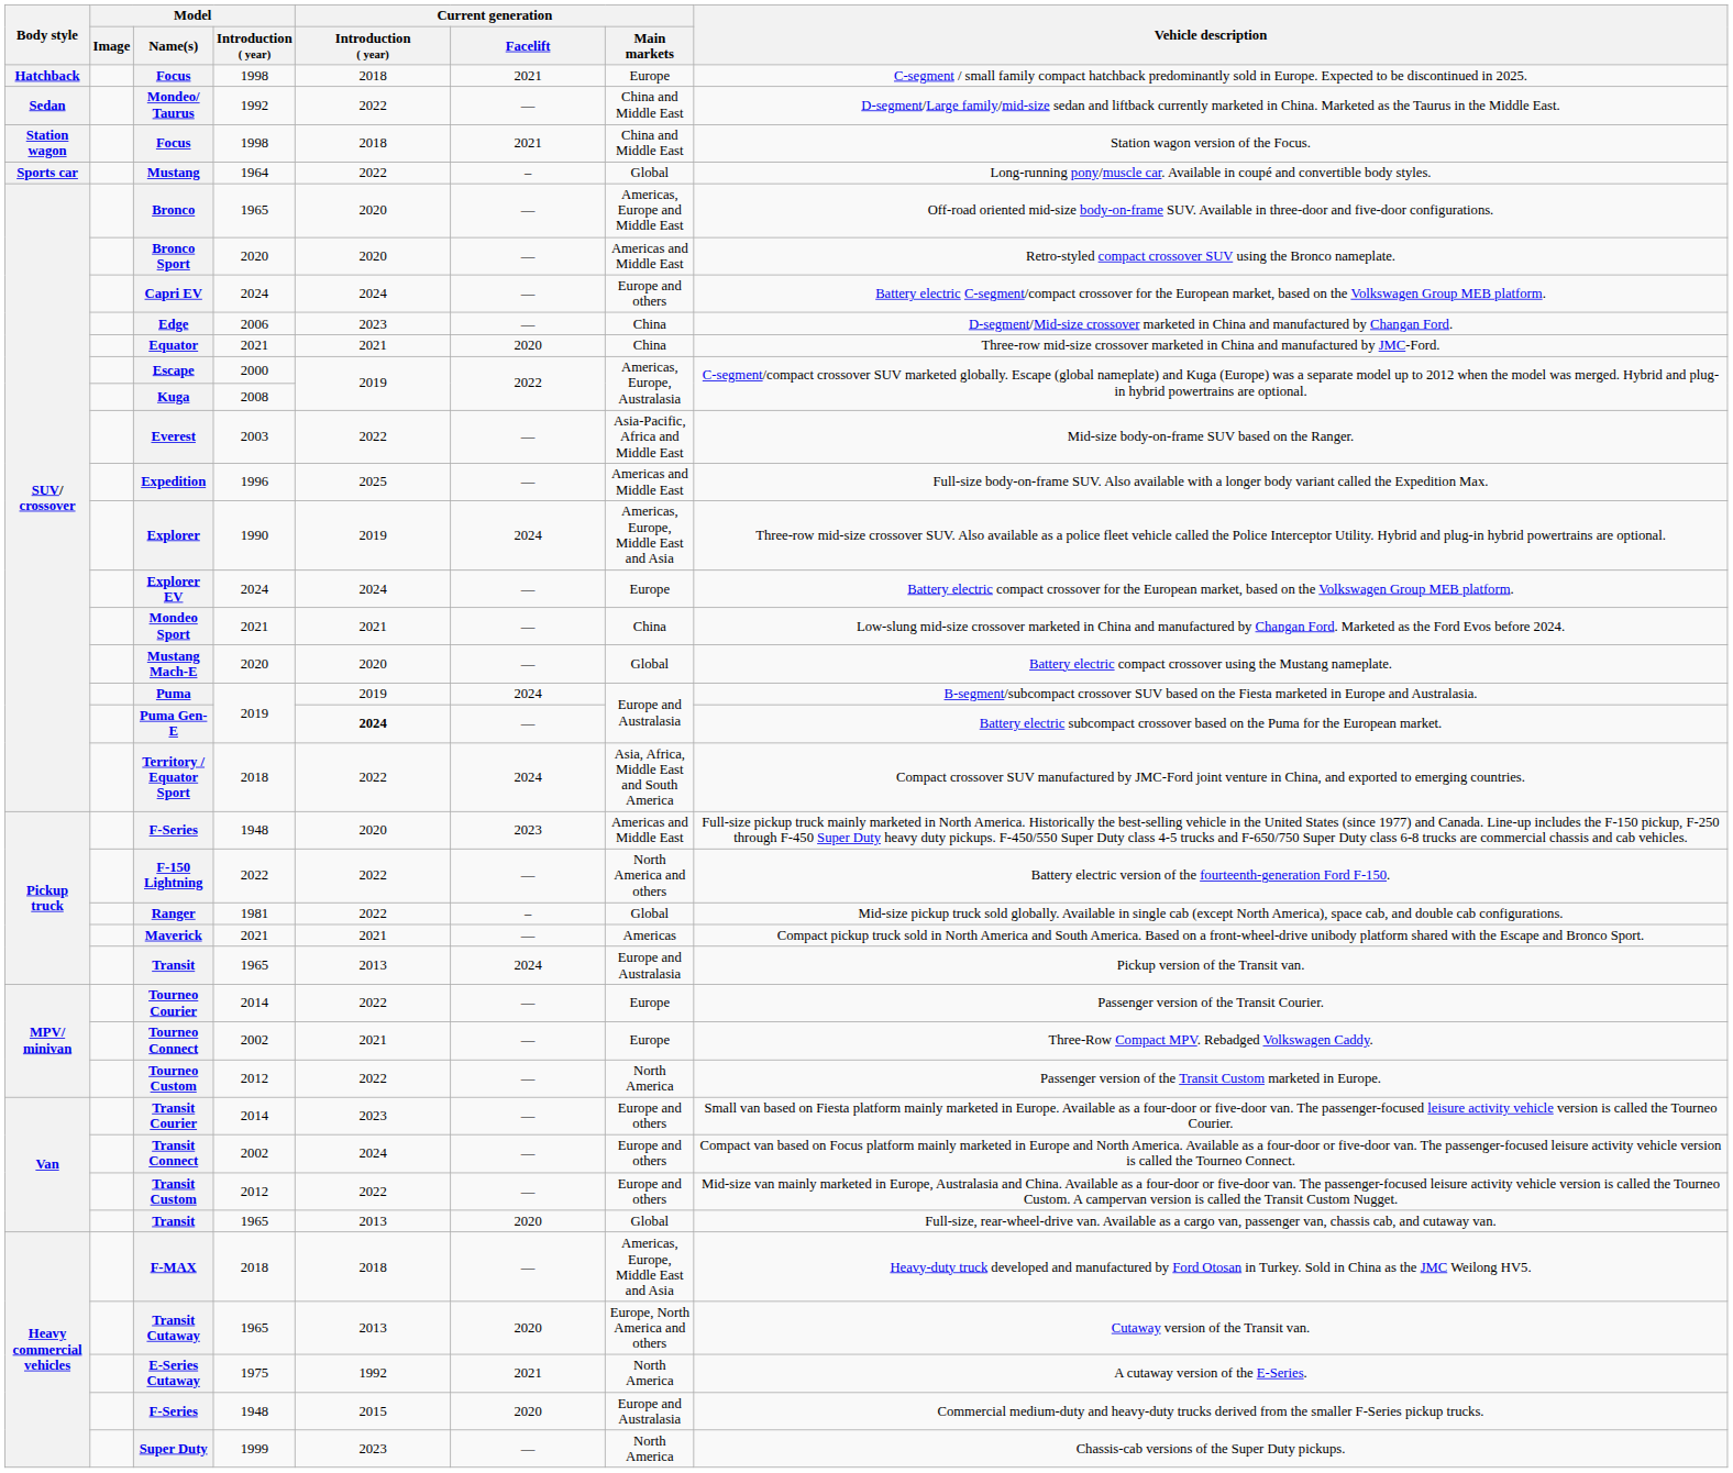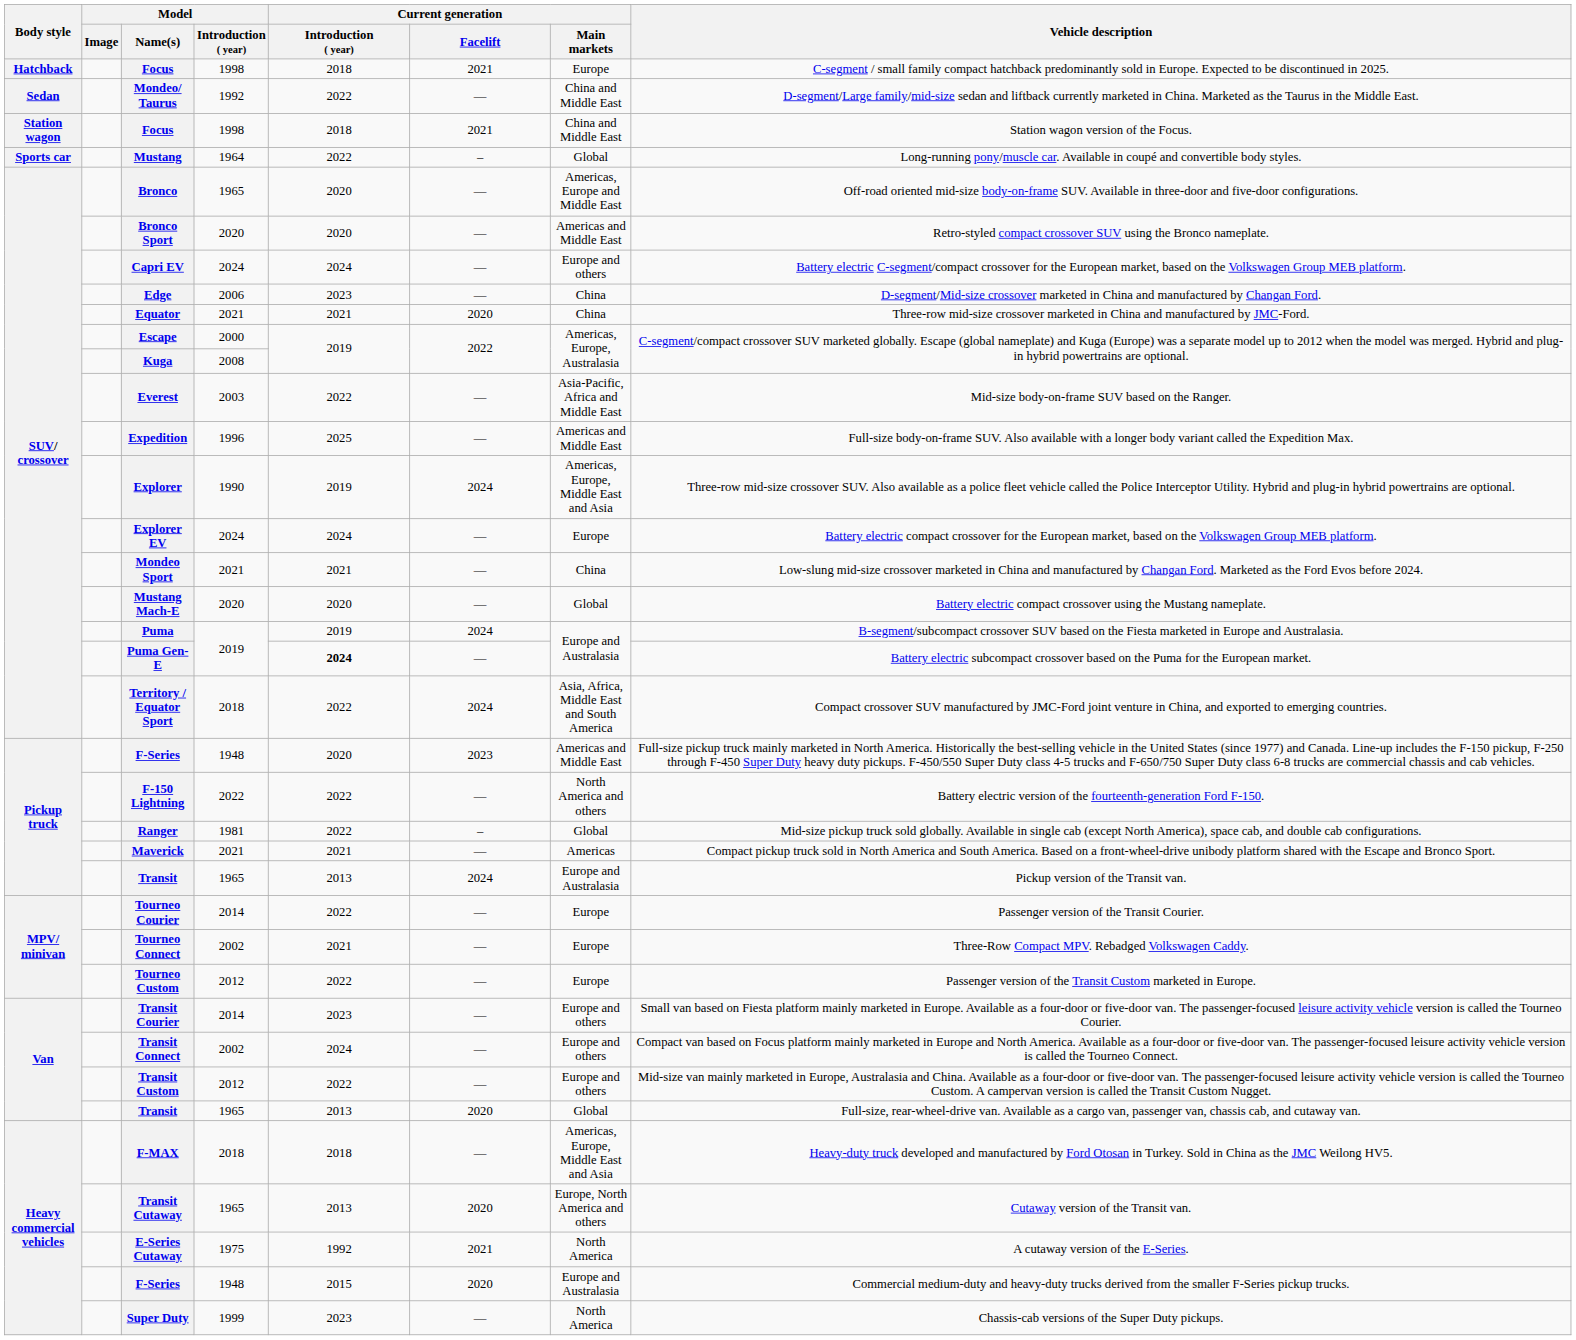Tourneo Custom | Current generation / Main markets: North America -> Europe
